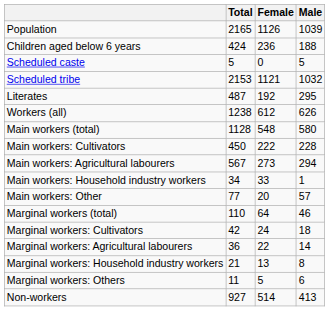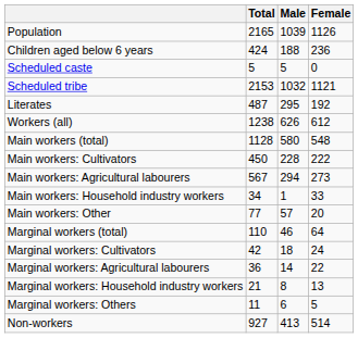columns swapped: Male <-> Female
